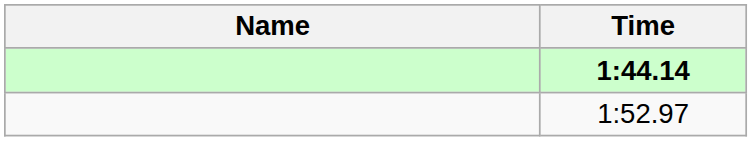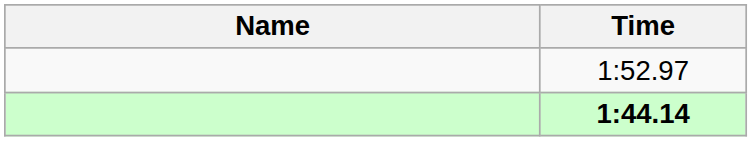rows swapped: 1:44.14 <-> 1:52.97
